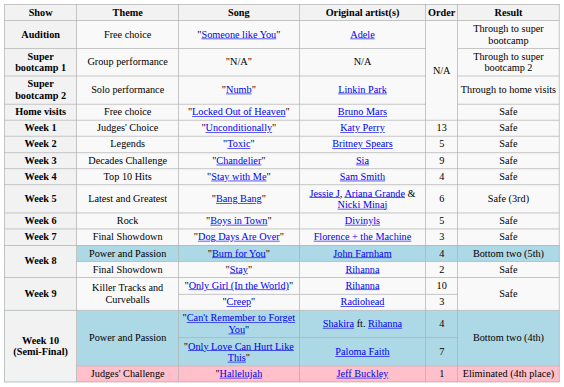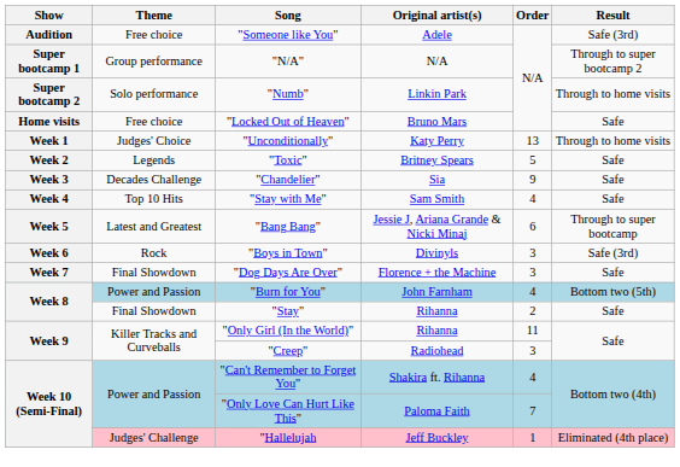"Someone like You" | Result: Through to super bootcamp -> Safe (3rd)
"Unconditionally" | Result: Safe -> Through to home visits
"Bang Bang" | Result: Safe (3rd) -> Through to super bootcamp
"Boys in Town" | Order: 5 -> 3
"Boys in Town" | Result: Safe -> Safe (3rd)
"Only Girl (In the World)" | Order: 10 -> 11
